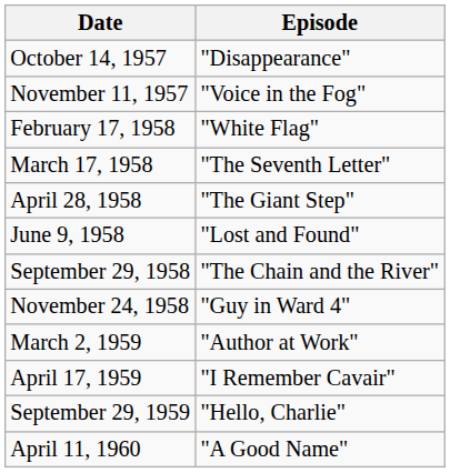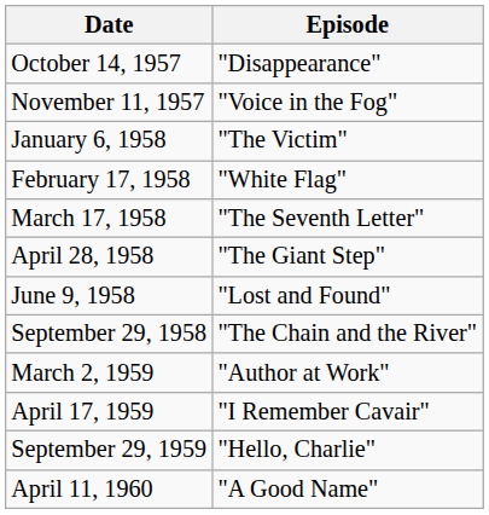+ row: January 6, 1958 | "The Victim"
- row: November 24, 1958 | "Guy in Ward 4"
